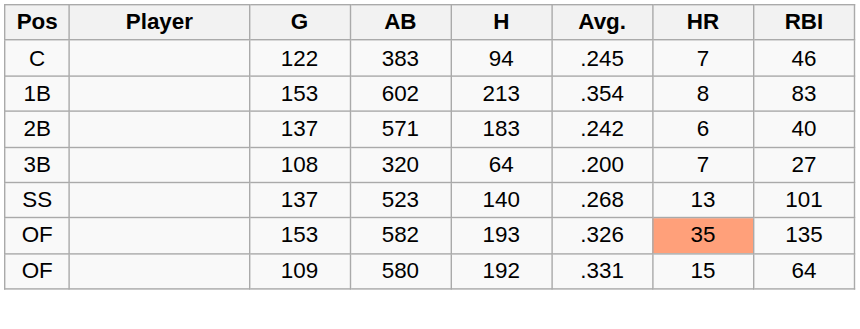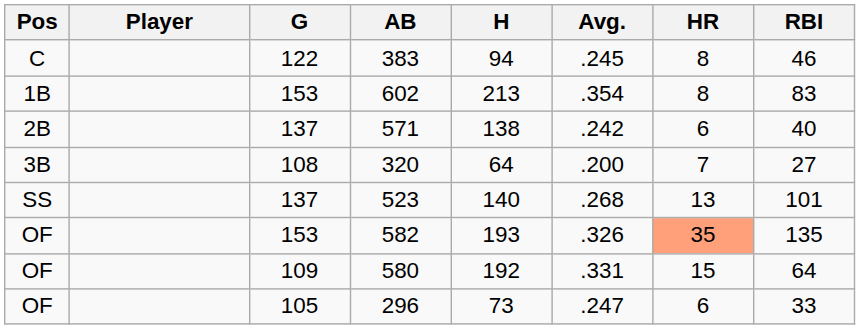383 | HR: 7 -> 8
571 | H: 183 -> 138
+ row: OF | 105 | 296 | 73 | .247 | 6 | 33
